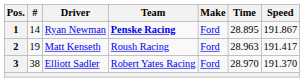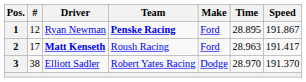1 | #: 14 -> 12
2 | #: 19 -> 17
2 | Driver: normal -> bold
3 | Make: Ford -> Dodge
